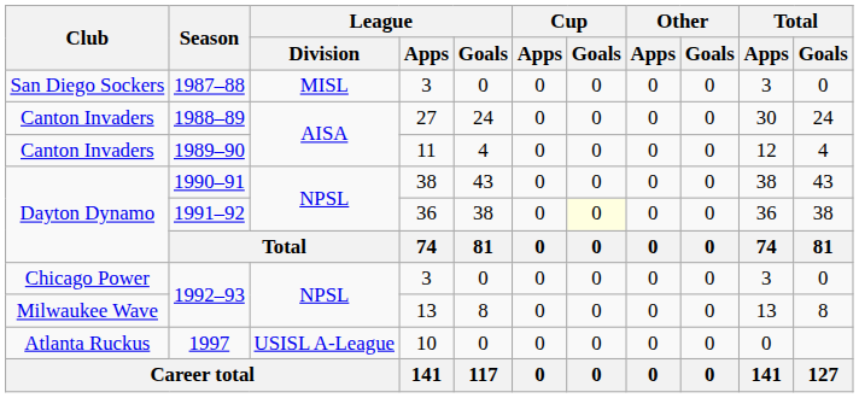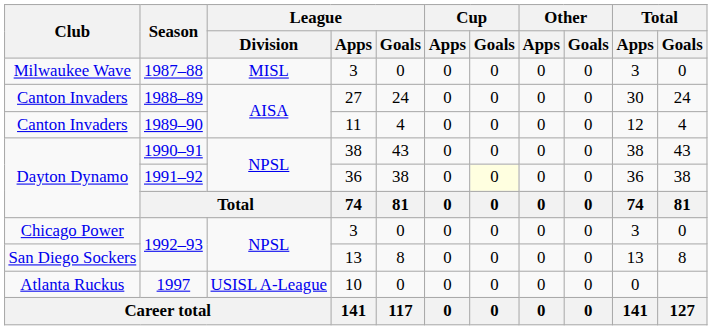1987–88 | Club: San Diego Sockers -> Milwaukee Wave
1992–93 / 13 | Club: Milwaukee Wave -> San Diego Sockers
